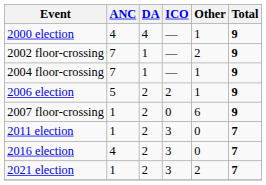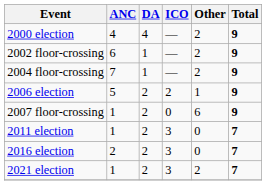2000 election | Other: 1 -> 2
2002 floor-crossing | ANC: 7 -> 6
2004 floor-crossing | Other: 1 -> 2
2016 election | ANC: 4 -> 2
